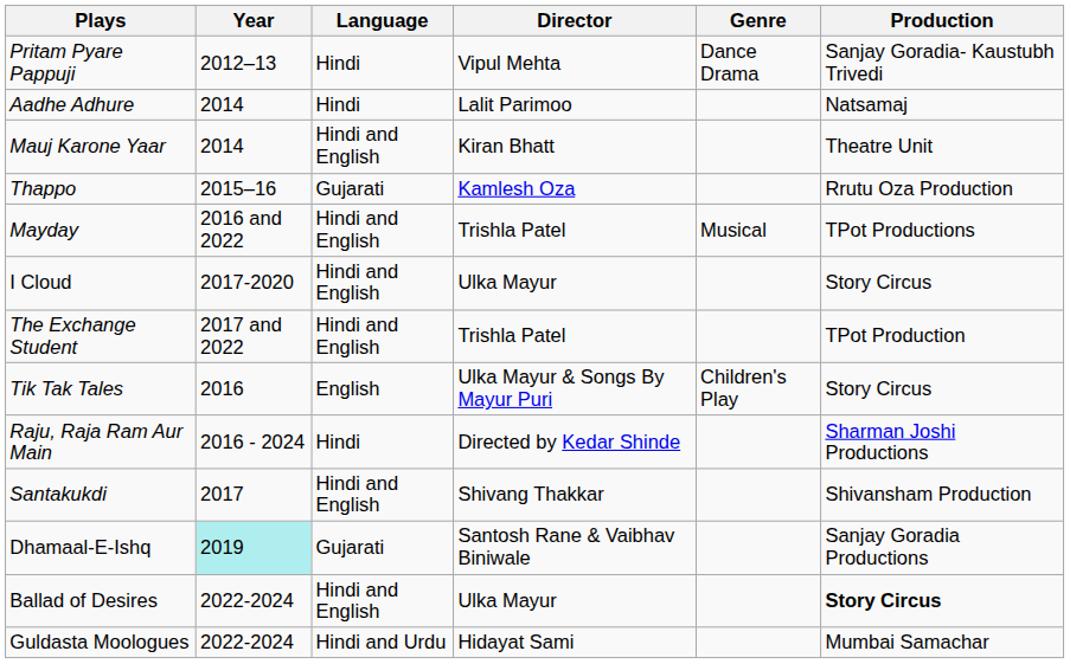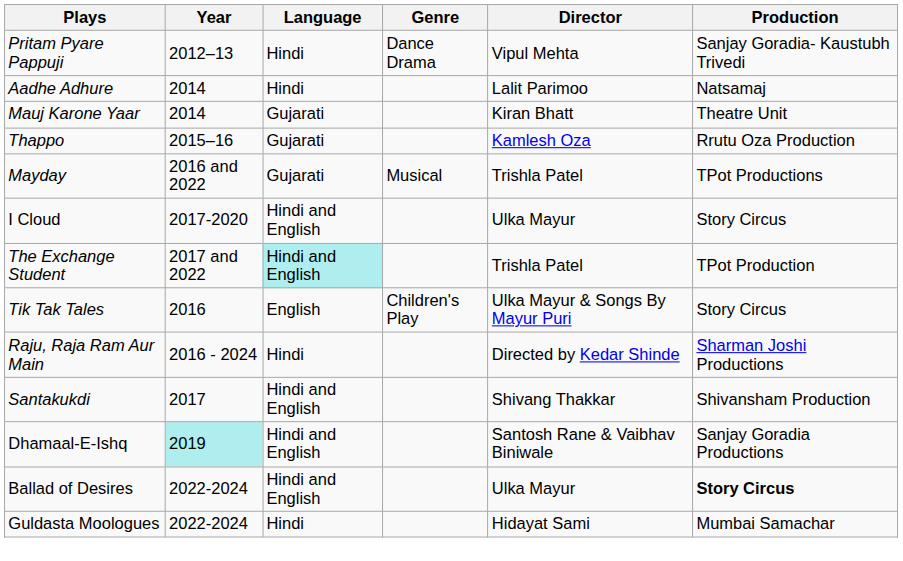columns swapped: Genre <-> Director
Mauj Karone Yaar | Language: Hindi and English -> Gujarati
Mayday | Language: Hindi and English -> Gujarati
The Exchange Student | Language: no background -> paleturquoise background
Dhamaal-E-Ishq | Language: Gujarati -> Hindi and English
Guldasta Moologues | Language: Hindi and Urdu -> Hindi
